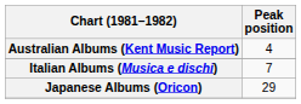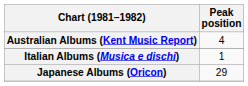Italian Albums (Musica e dischi) | Peak position: 7 -> 1
